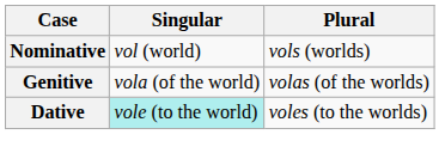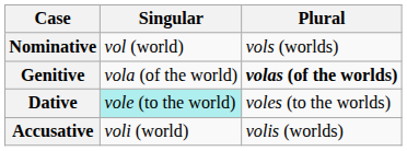Genitive | Plural: normal -> bold
+ row: Accusative | voli (world) | volis (worlds)
